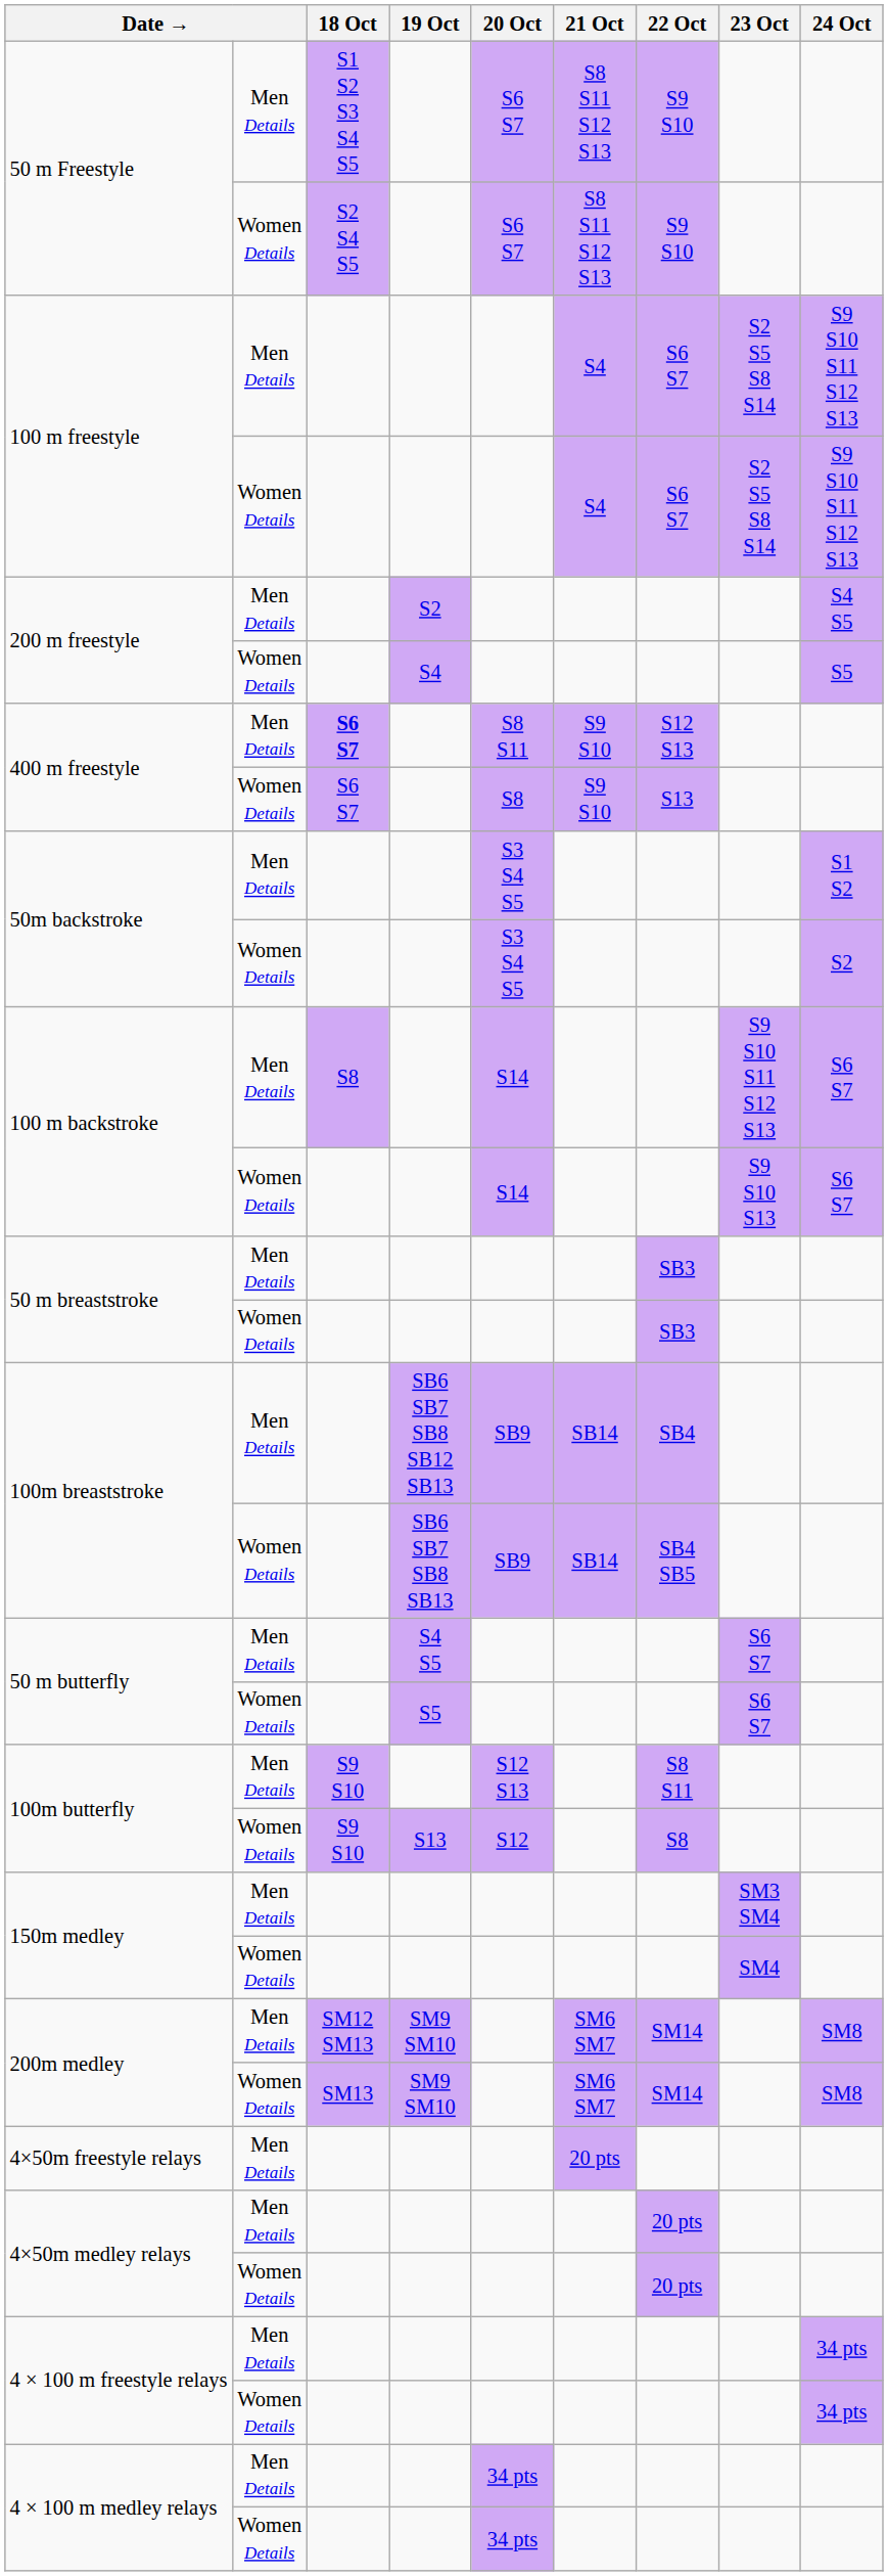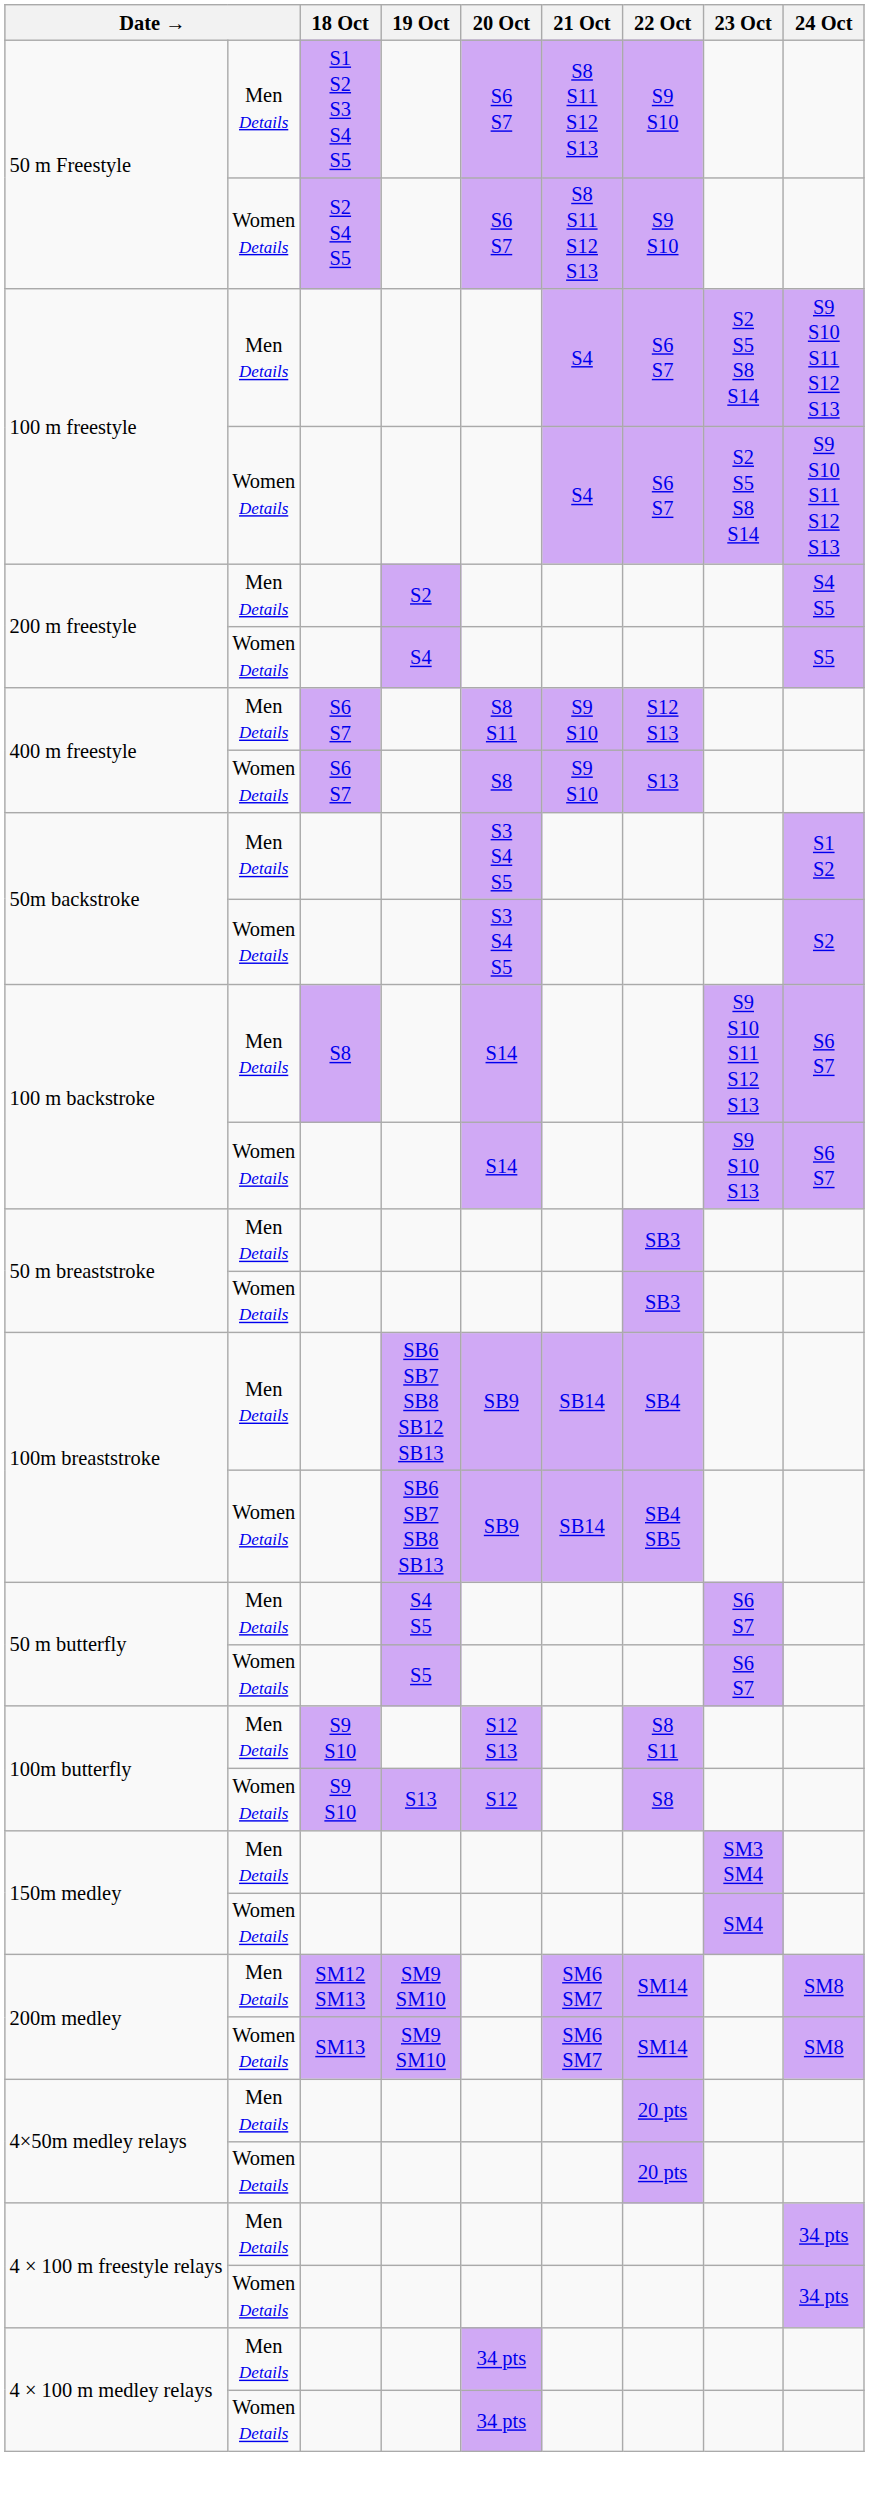400 m freestyle / Men Details | 18 Oct: bold -> normal
- row: 4×50m freestyle relays | Men Details | 20 pts
